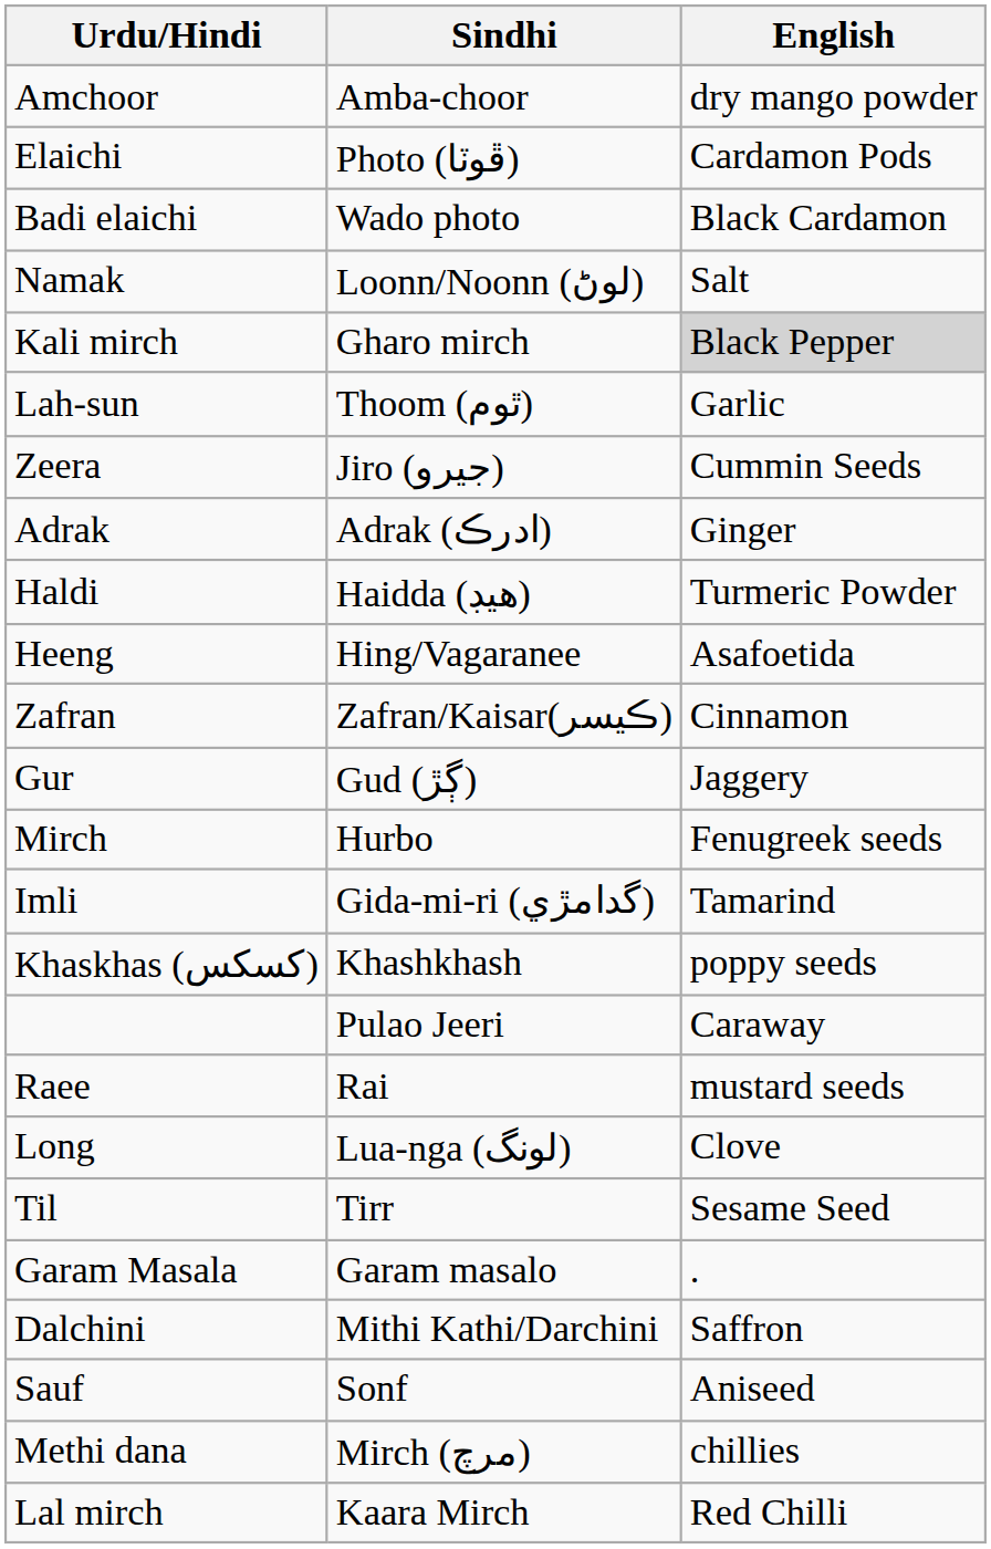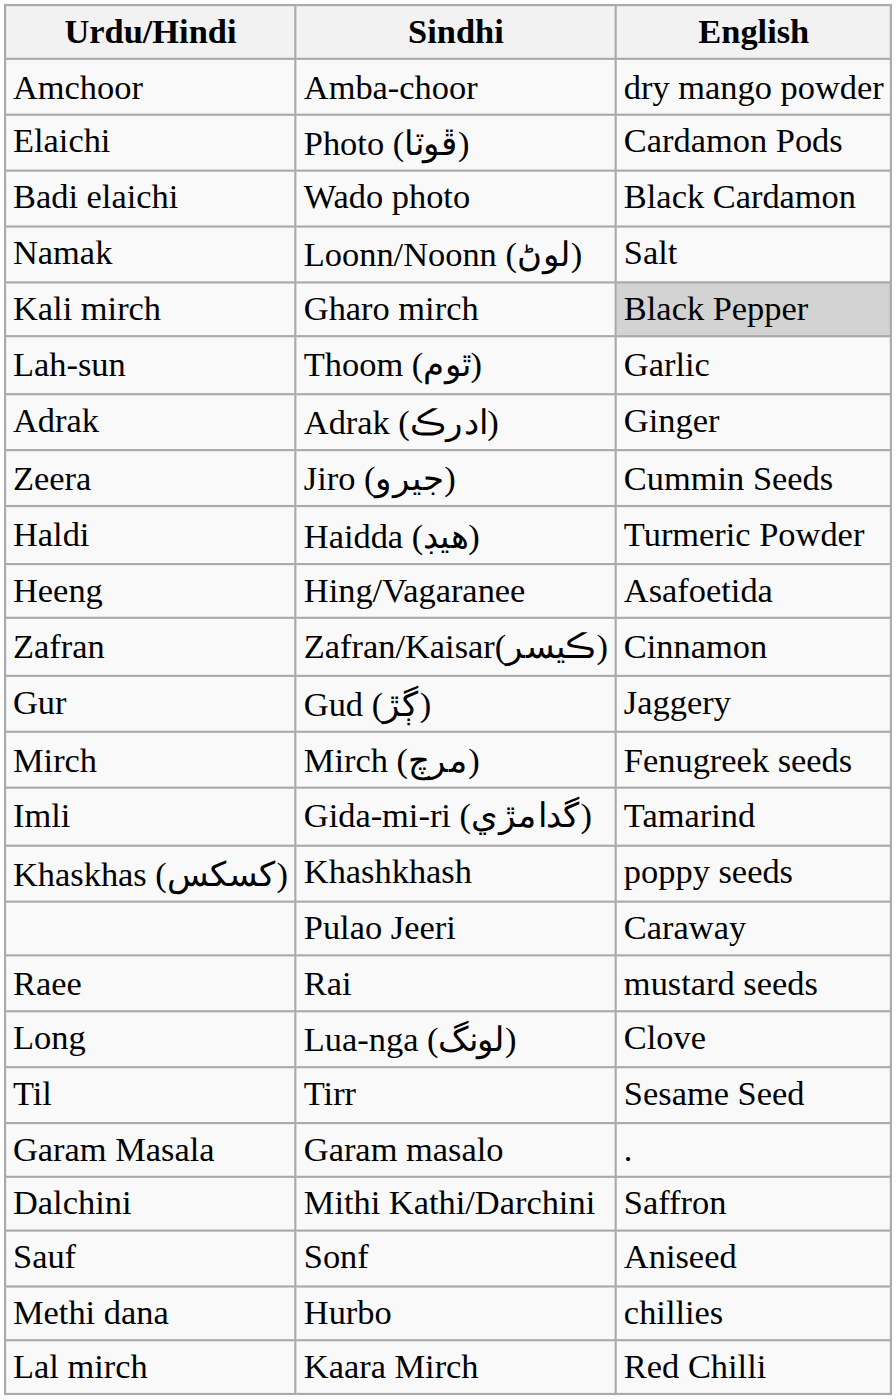rows swapped: Adrak <-> Zeera
Mirch | Sindhi: Hurbo -> Mirch (مرچ)
Methi dana | Sindhi: Mirch (مرچ) -> Hurbo
